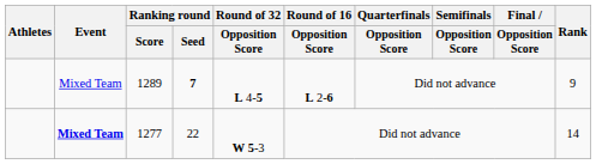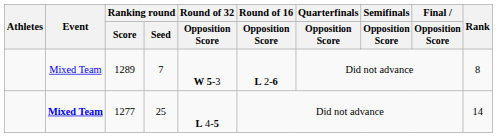1289 | Ranking round / Seed: bold -> normal
1289 | Round of 32 / Opposition Score: L 4-5 -> W 5-3
1289 | Rank: 9 -> 8
1277 | Ranking round / Seed: 22 -> 25
1277 | Round of 32 / Opposition Score: W 5-3 -> L 4-5
